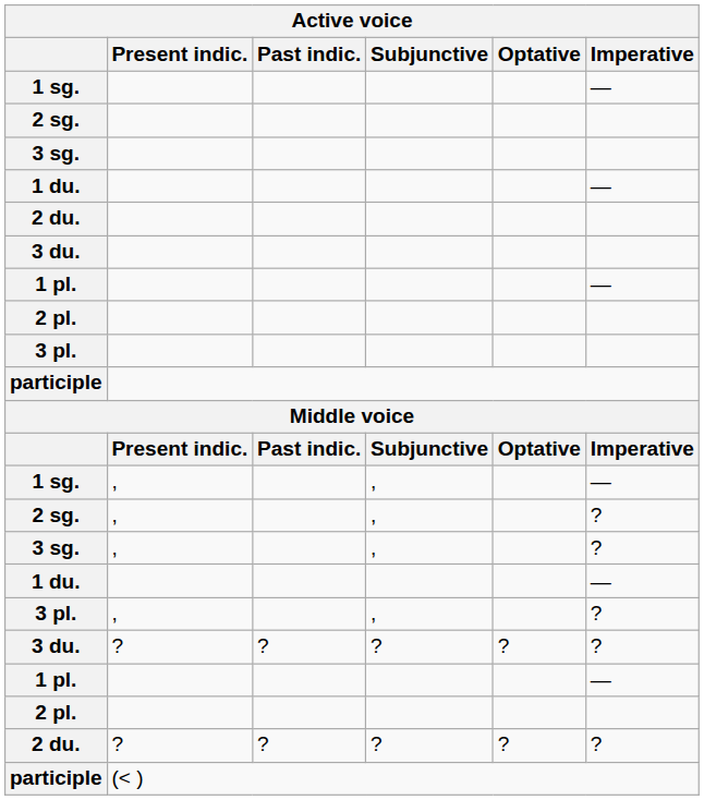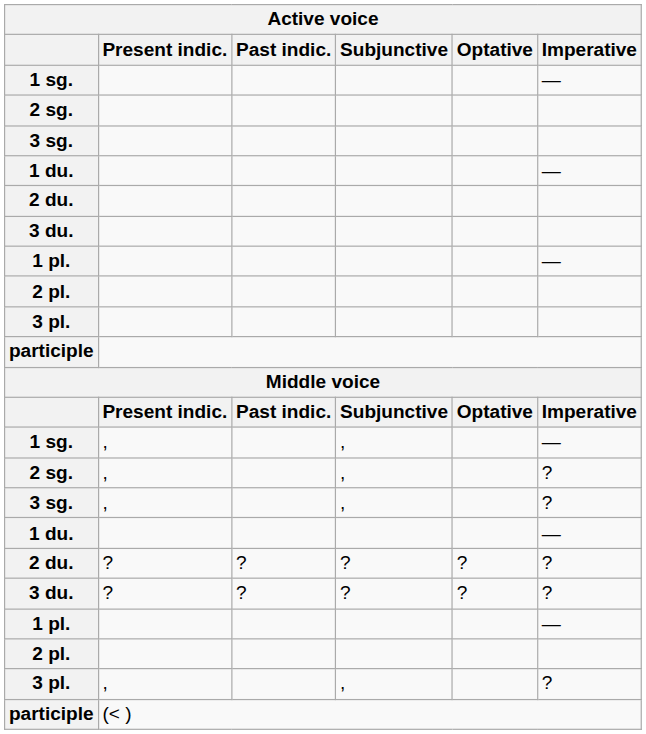rows swapped: 2 du. / ? <-> 3 pl. / ,
